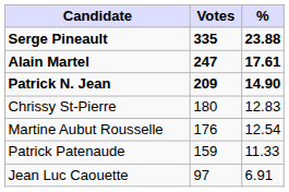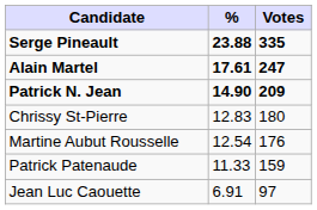columns swapped: Votes <-> %
